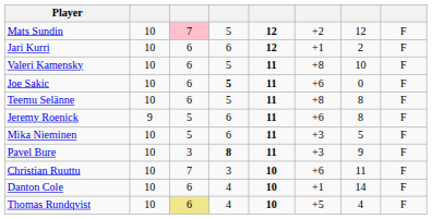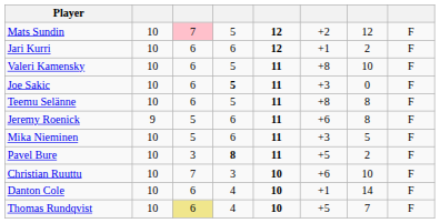Joe Sakic | column 6: +6 -> +3
Pavel Bure | column 6: +3 -> +5
Pavel Bure | column 7: 9 -> 2
Christian Ruuttu | column 7: 11 -> 10
Thomas Rundqvist | column 7: 4 -> 7
